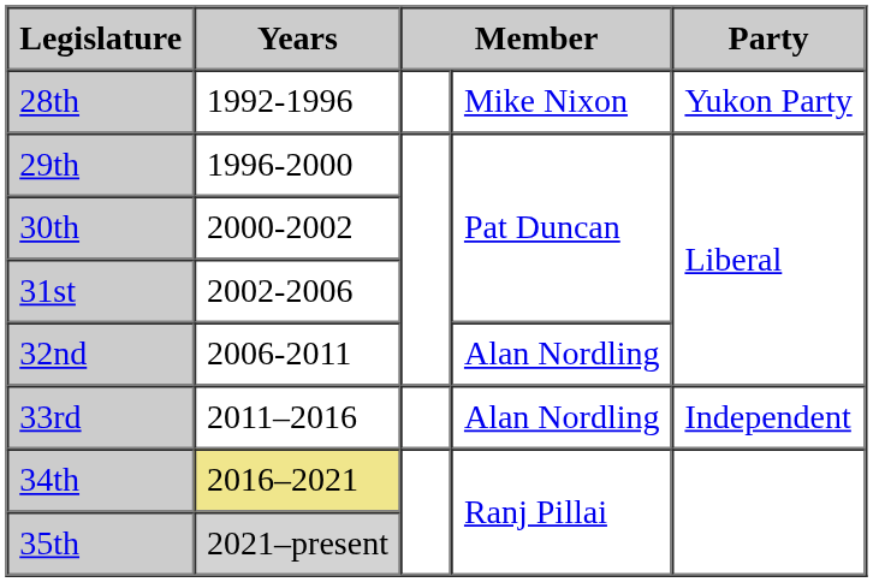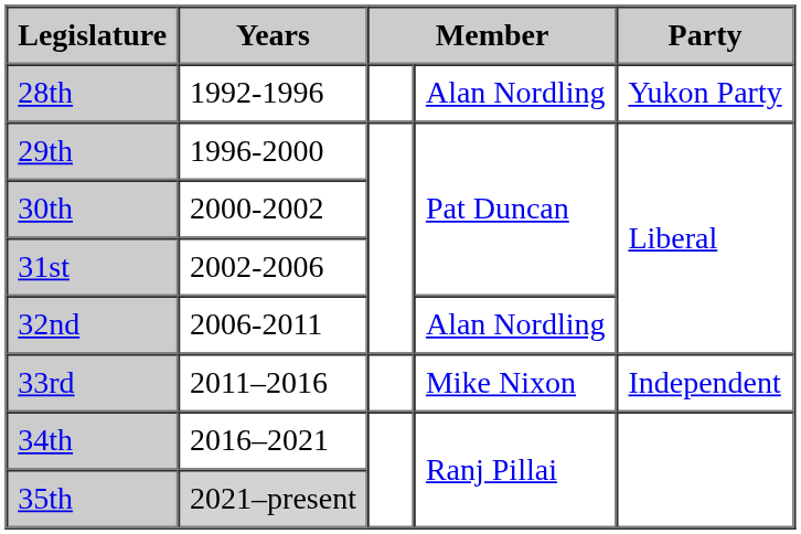28th | column 4: Mike Nixon -> Alan Nordling
33rd | column 4: Alan Nordling -> Mike Nixon
34th | Years: khaki background -> no background
